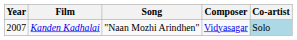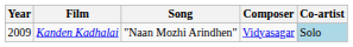Kanden Kadhalai | Year: 2007 -> 2009
